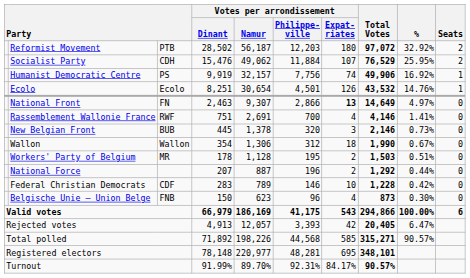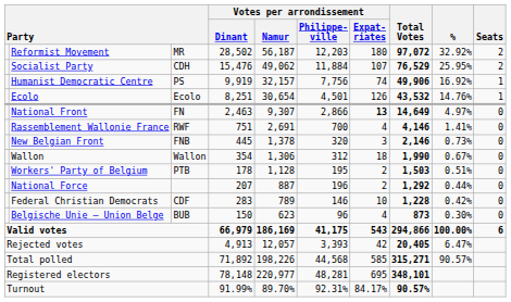Reformist Movement | column 3: PTB -> MR
New Belgian Front | column 3: BUB -> FNB
Workers' Party of Belgium | column 3: MR -> PTB
Belgische Unie – Union Belge | column 3: FNB -> BUB
